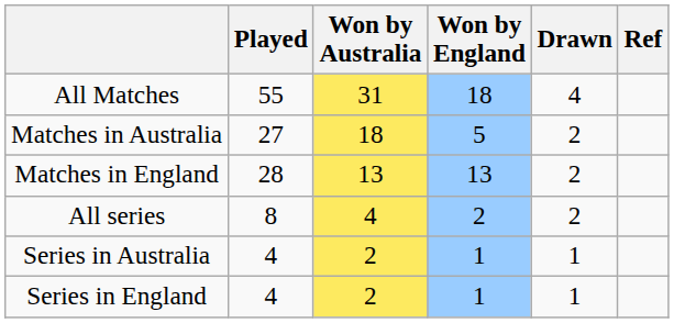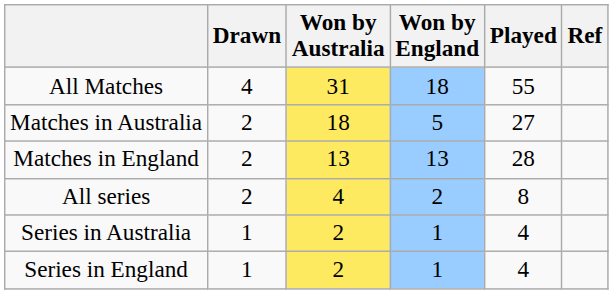columns swapped: Played <-> Drawn
